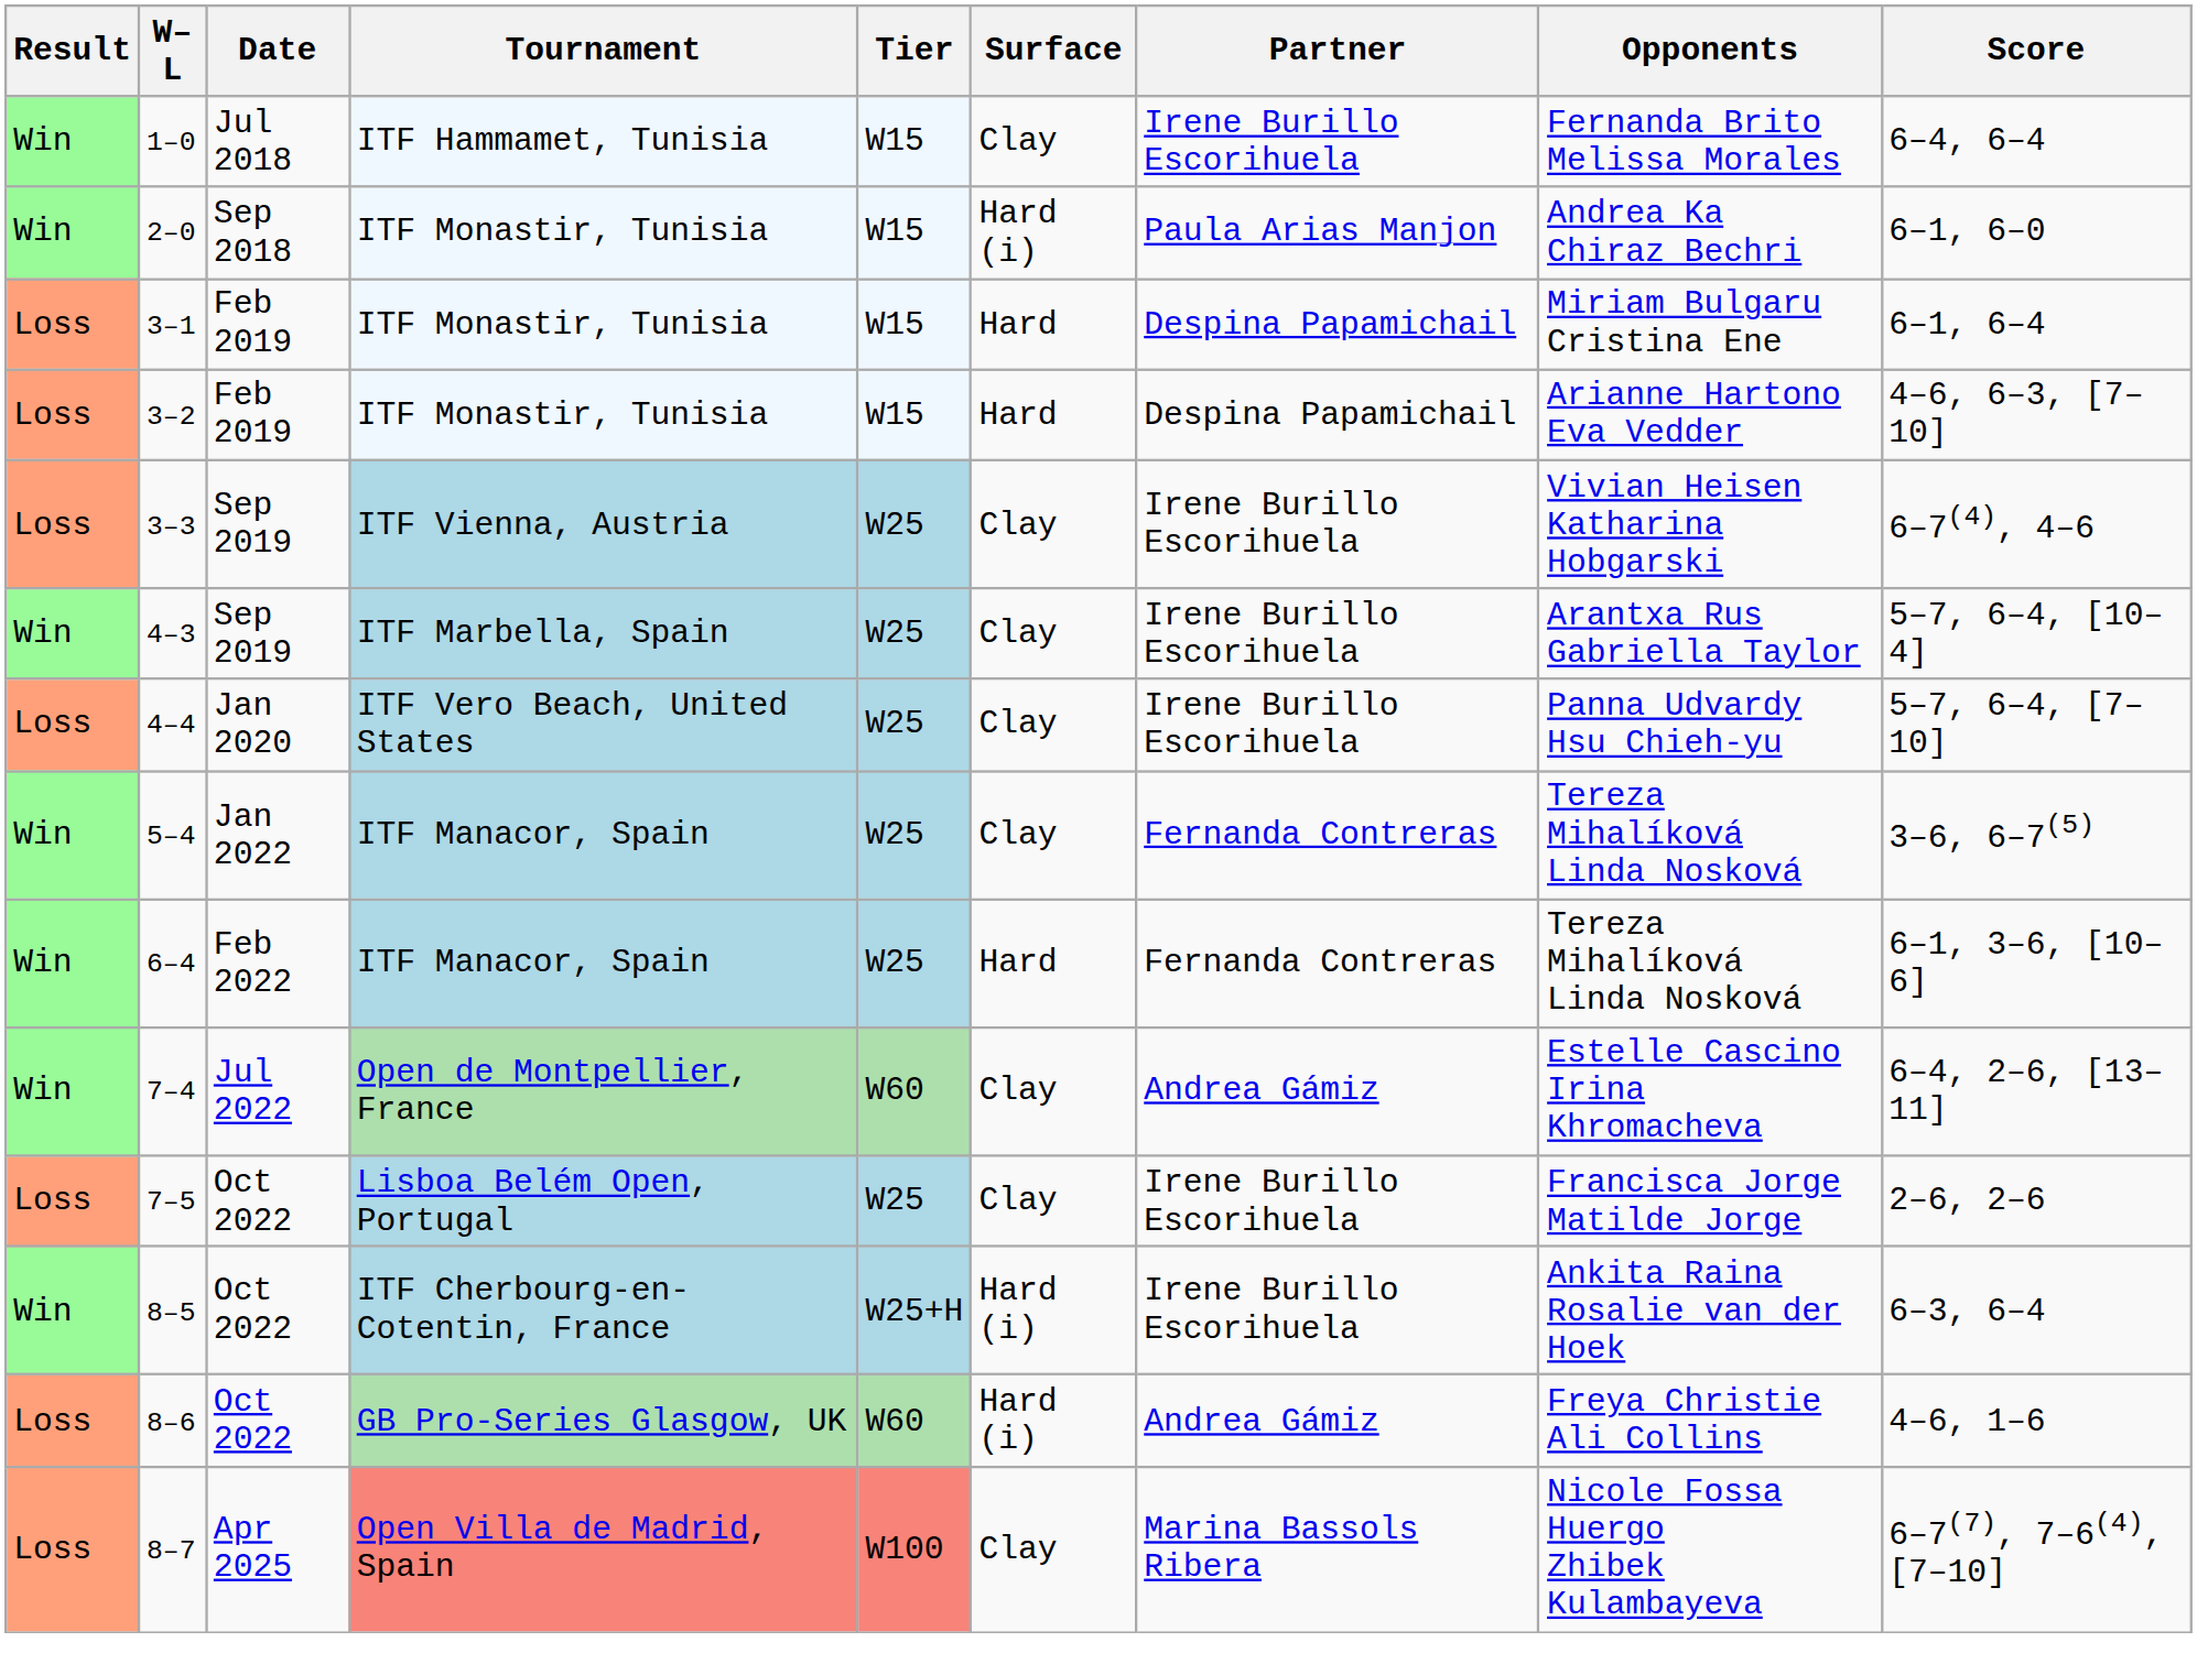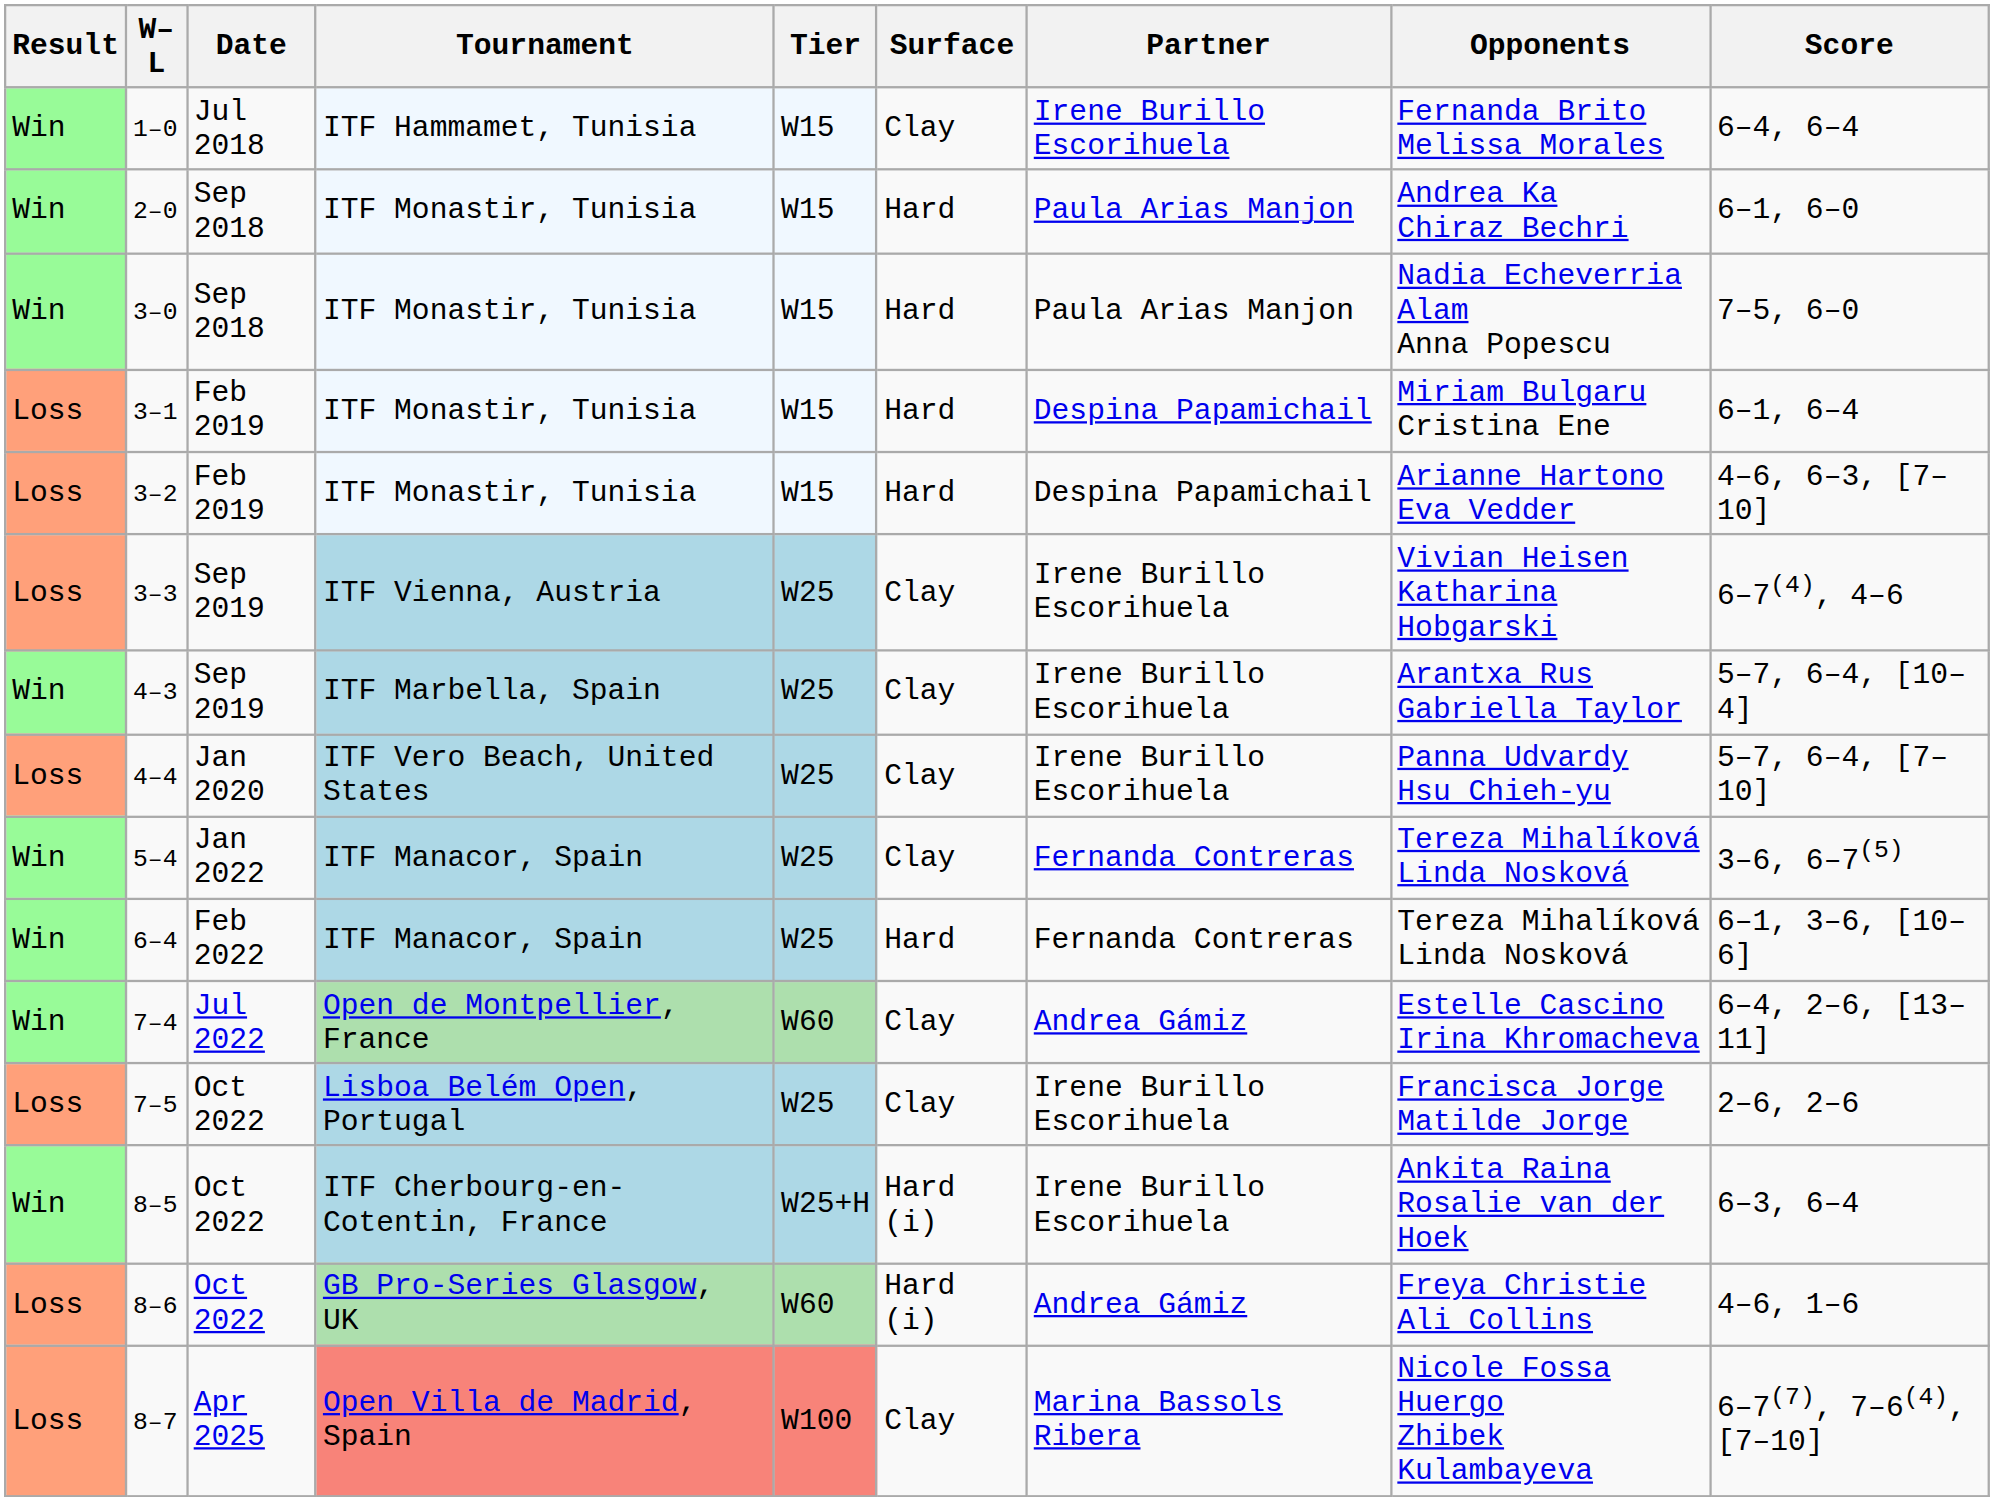2–0 | Surface: Hard (i) -> Hard
+ row: Win | 3–0 | Sep 2018 | ITF Monastir, Tunisia | W15 | Hard | Paula Arias Manjon | Nadia Echeverria Alam Anna Popescu | 7–5, 6–0
